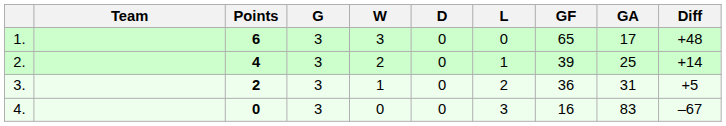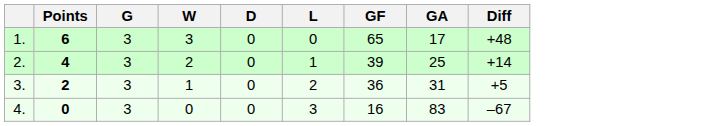- column: Team
